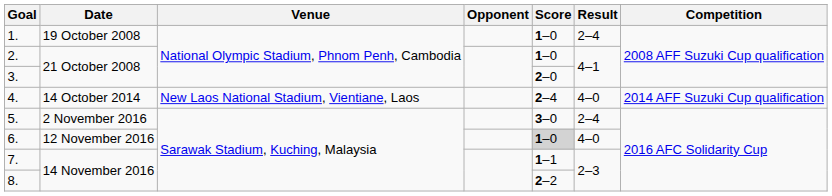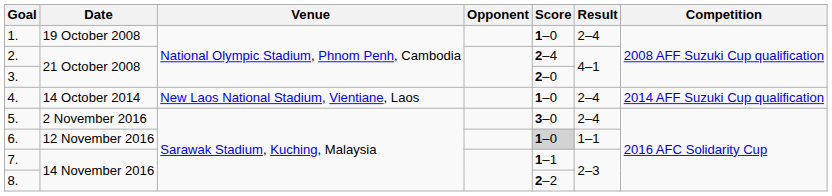2. | Score: 1–0 -> 2–4
4. | Score: 2–4 -> 1–0
4. | Result: 4–0 -> 2–4
6. | Result: 4–0 -> 1–1
